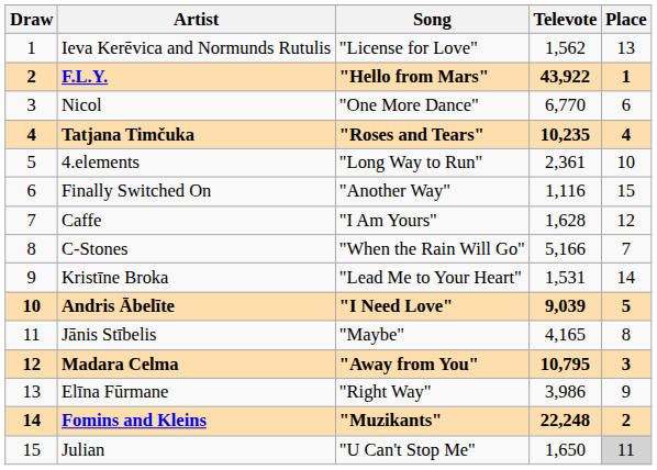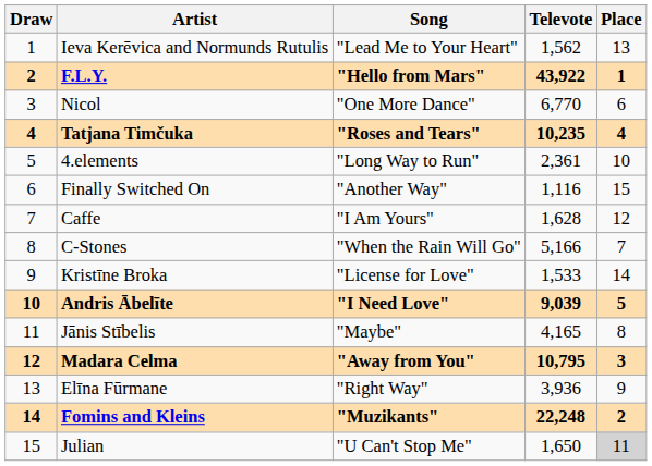Ieva Kerēvica and Normunds Rutulis | Song: "License for Love" -> "Lead Me to Your Heart"
Kristīne Broka | Song: "Lead Me to Your Heart" -> "License for Love"
Kristīne Broka | Televote: 1,531 -> 1,533
Elīna Fūrmane | Televote: 3,986 -> 3,936
